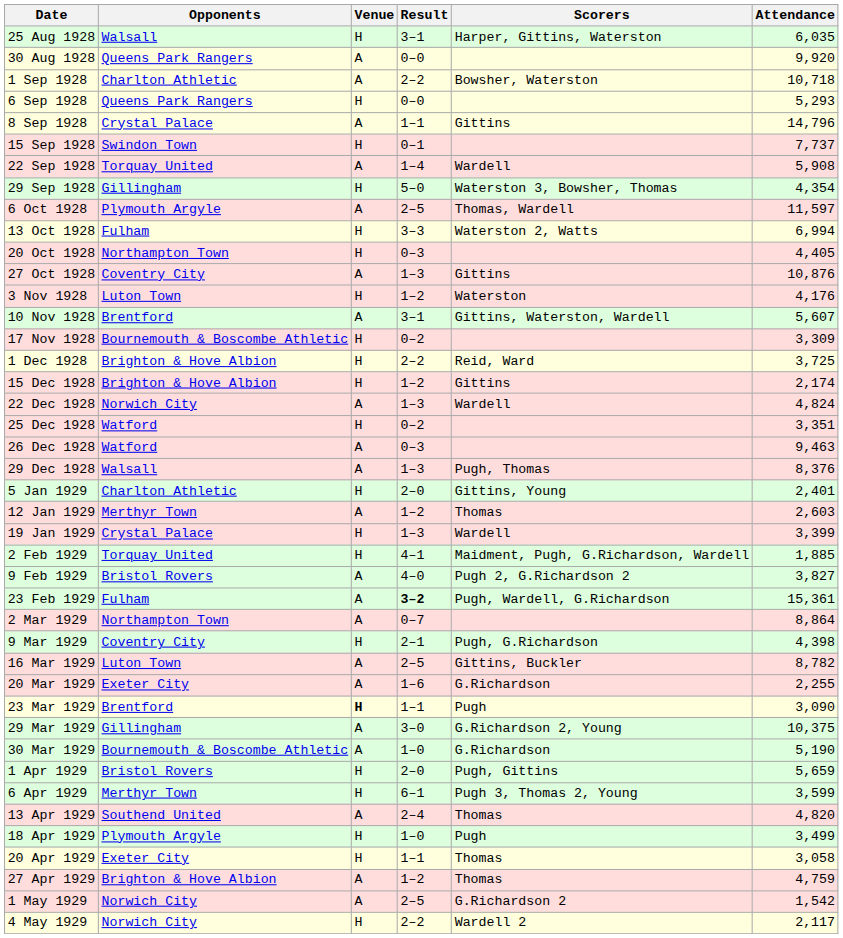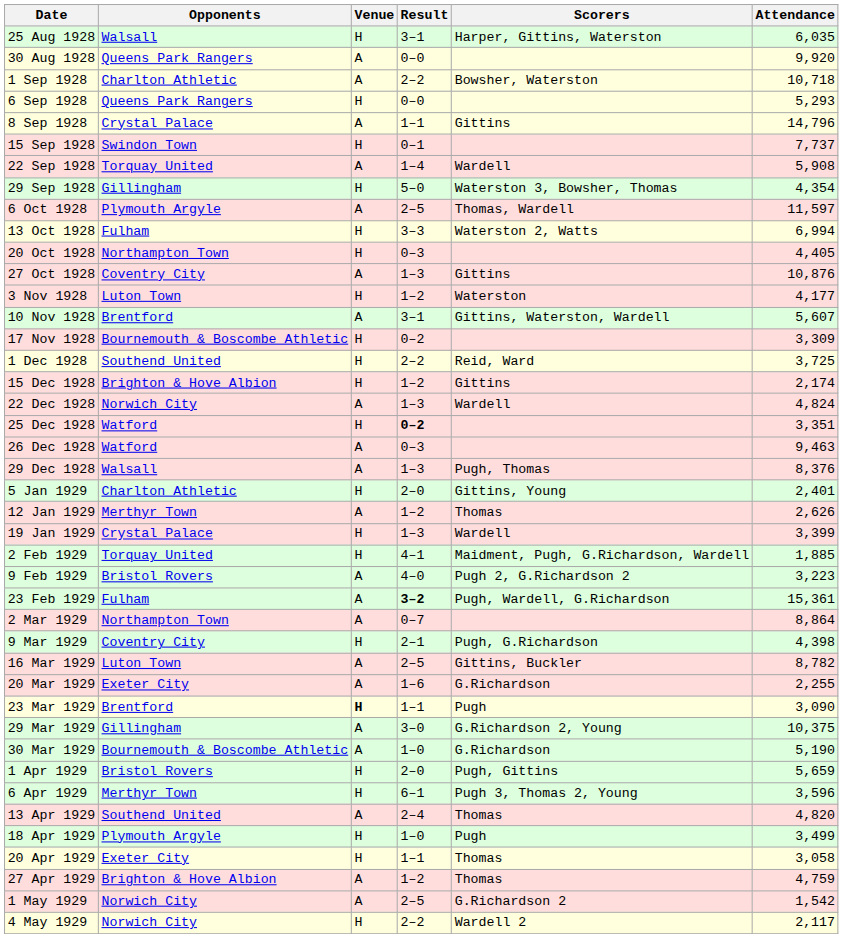3 Nov 1928 | Attendance: 4,176 -> 4,177
1 Dec 1928 | Opponents: Brighton & Hove Albion -> Southend United
25 Dec 1928 | Result: normal -> bold
12 Jan 1929 | Attendance: 2,603 -> 2,626
9 Feb 1929 | Attendance: 3,827 -> 3,223
6 Apr 1929 | Attendance: 3,599 -> 3,596
